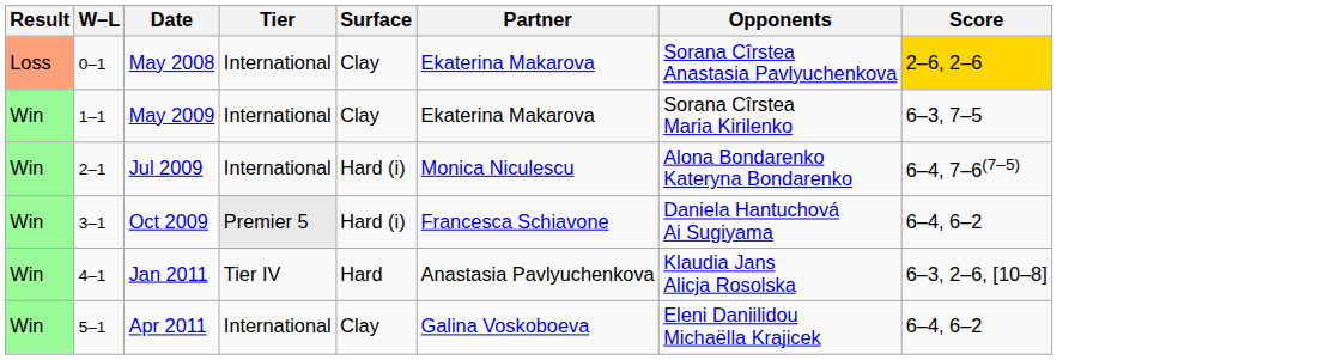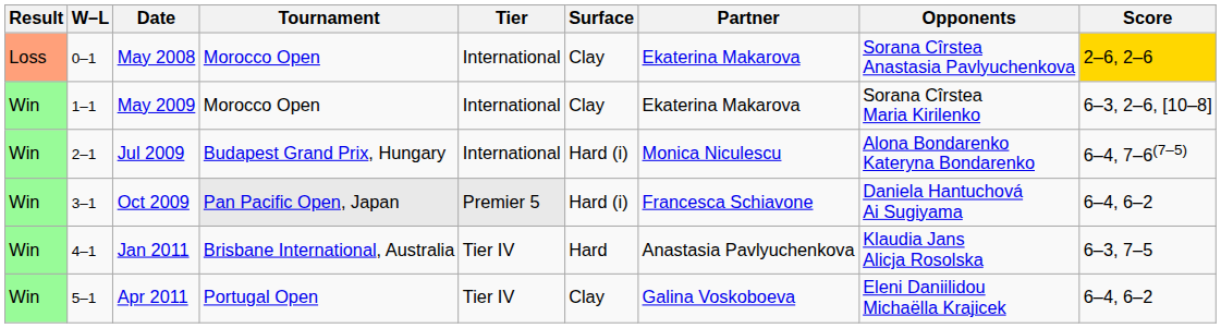+ column: Tournament | Morocco Open | Morocco Open | Budapest Grand Prix, Hungary | Pan Pacific Open, Japan | Brisbane International, Australia | Portugal Open
May 2009 | Score: 6–3, 7–5 -> 6–3, 2–6, [10–8]
Jan 2011 | Score: 6–3, 2–6, [10–8] -> 6–3, 7–5
Apr 2011 | Tier: International -> Tier IV
